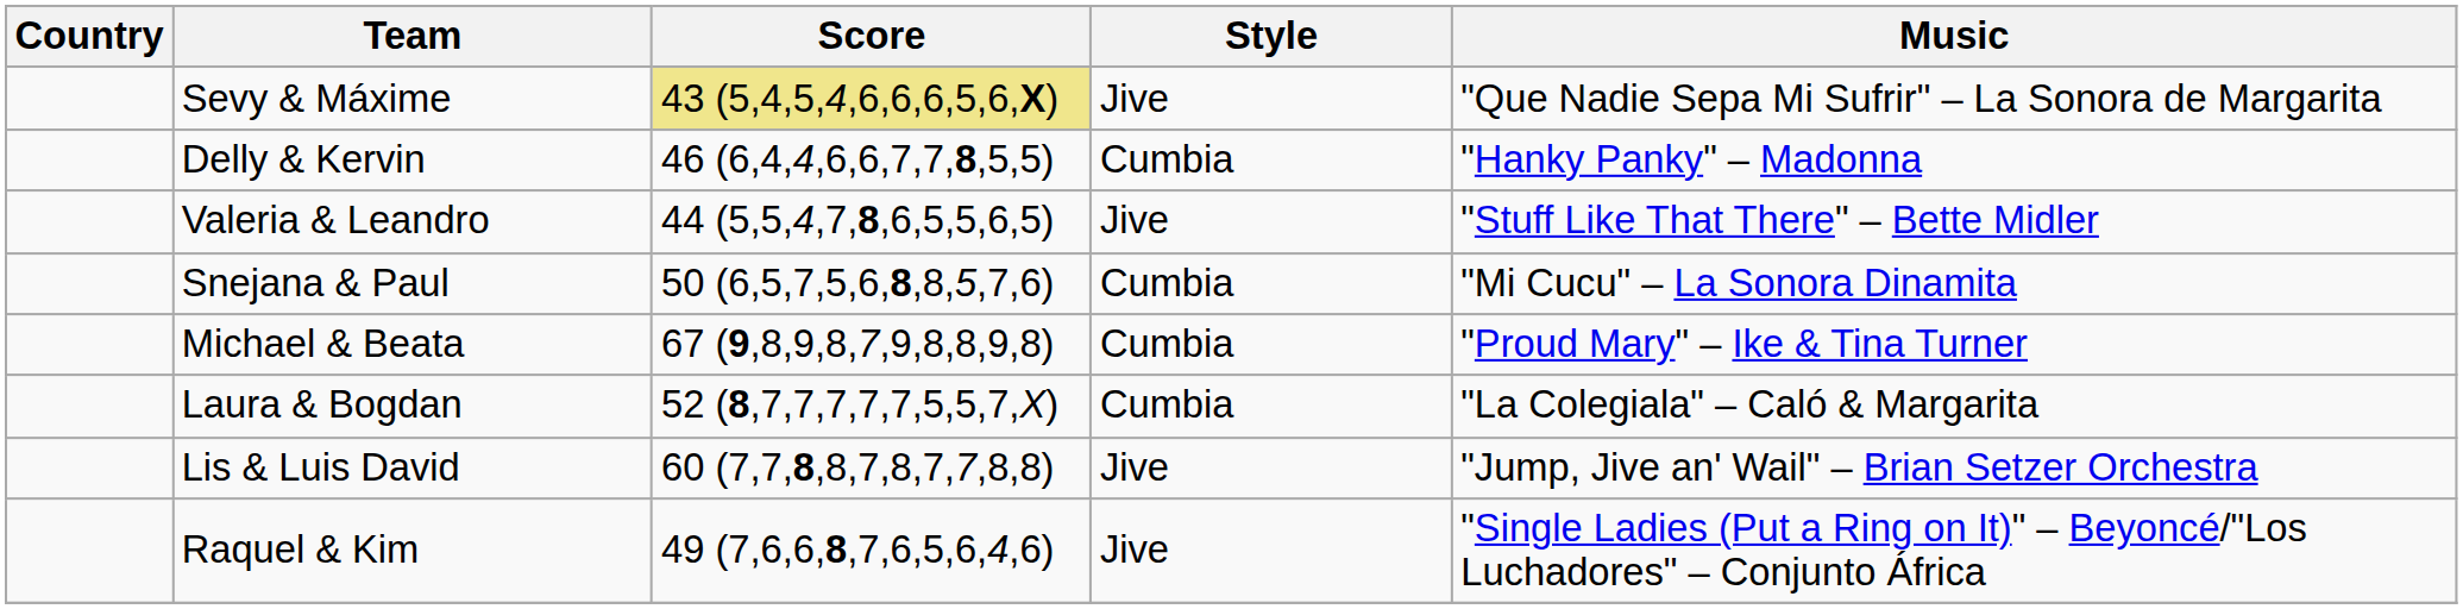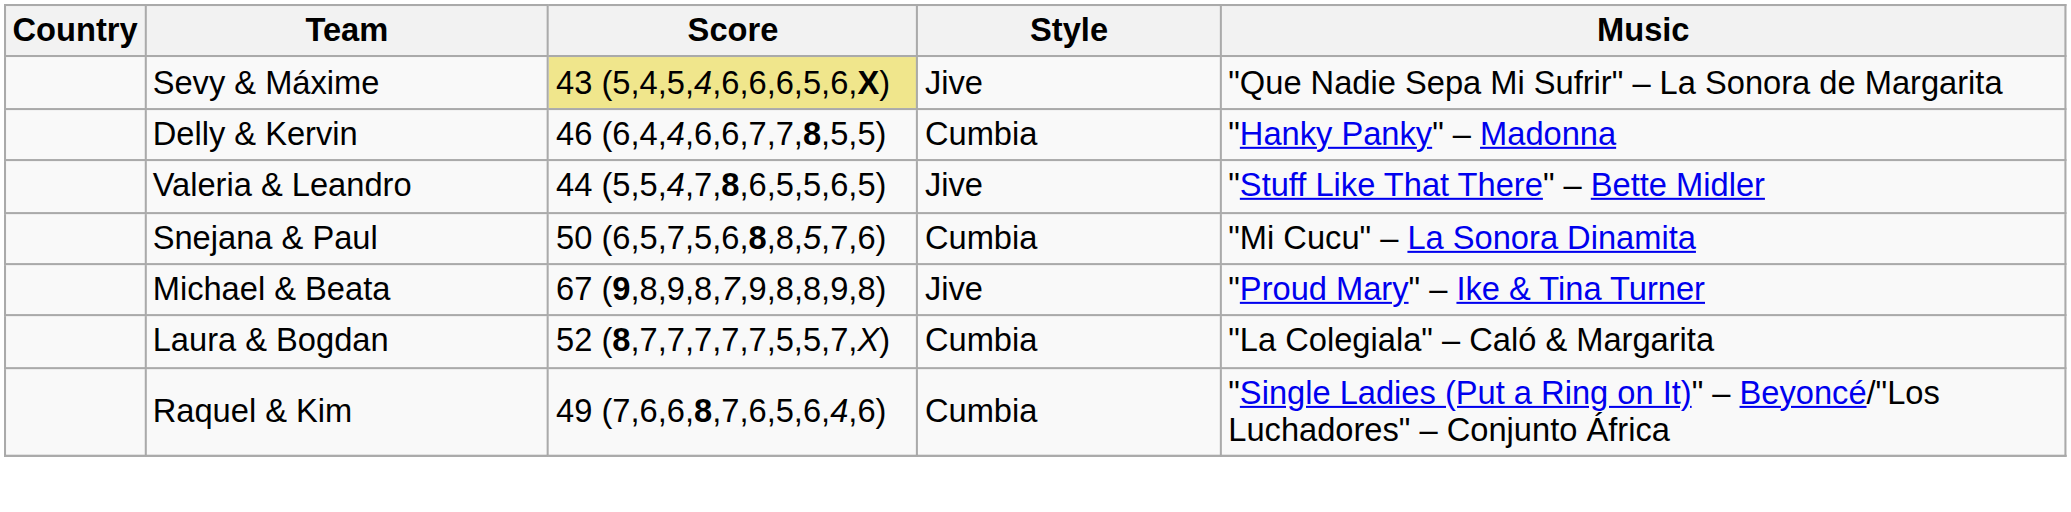Michael & Beata | Style: Cumbia -> Jive
- row: Lis & Luis David | 60 (7,7,8,8,7,8,7,7,8,8) | Jive | "Jump, Jive an' Wail" – Brian Setzer Orchestra
Raquel & Kim | Style: Jive -> Cumbia
